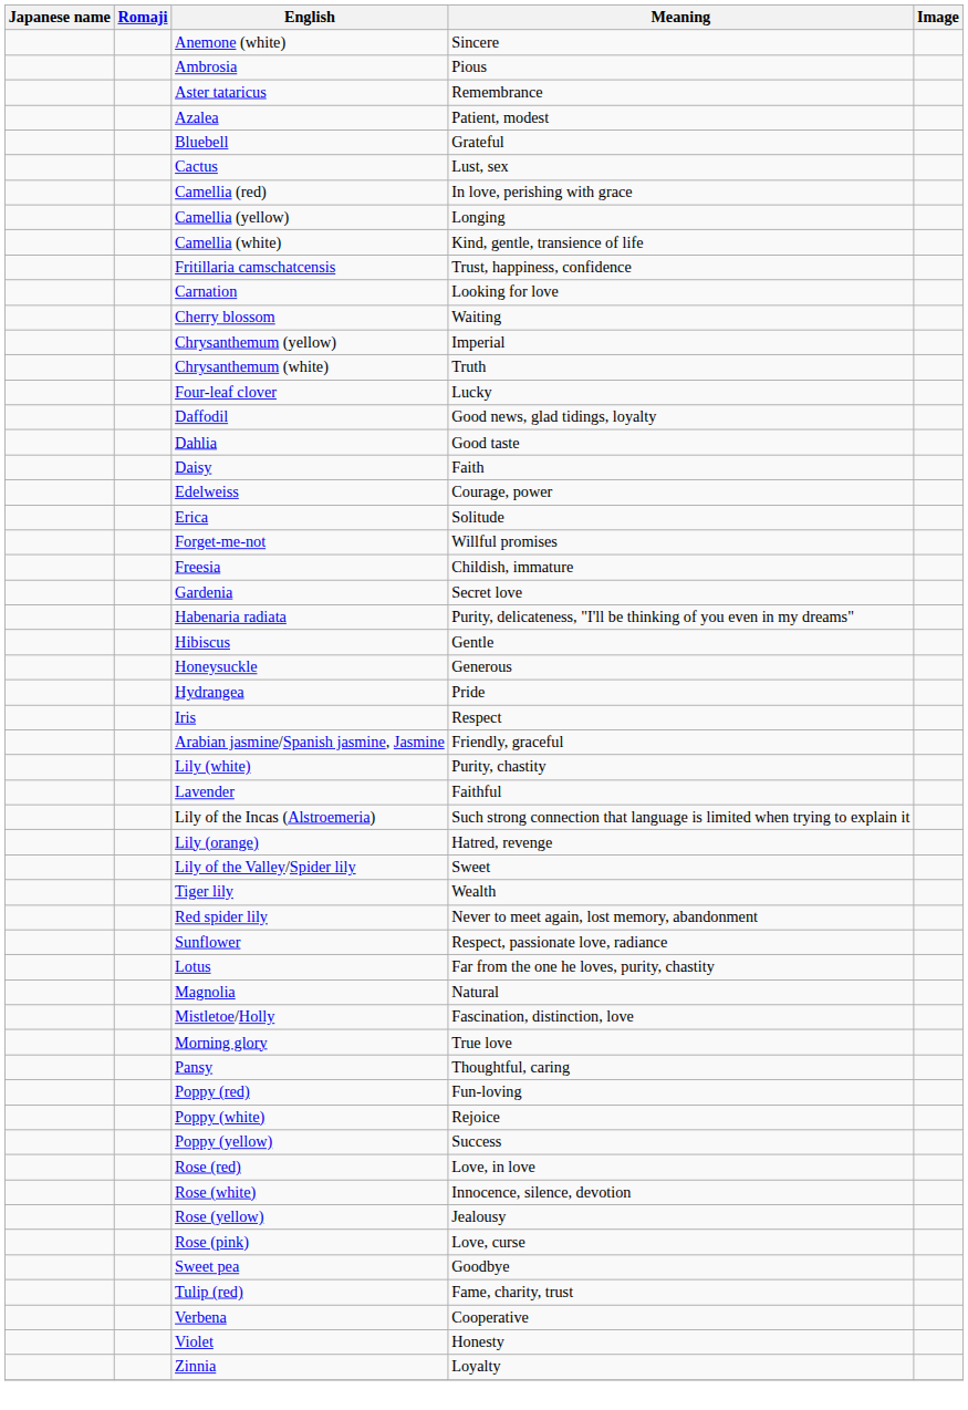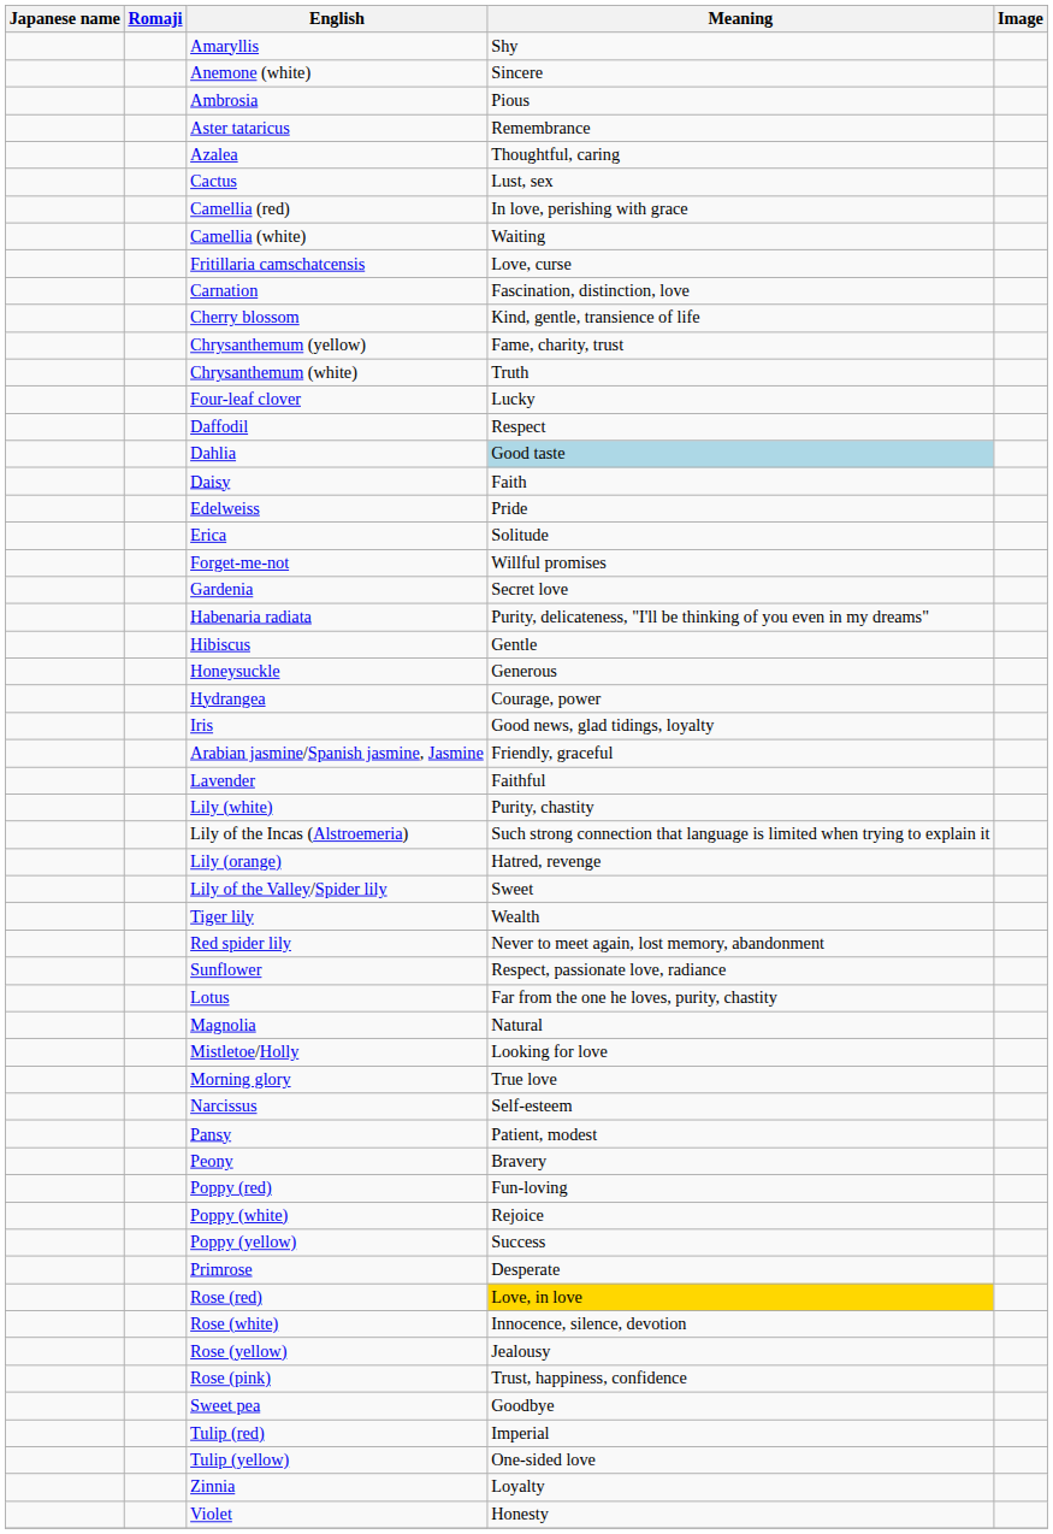+ row: Amaryllis | Shy
Azalea | Meaning: Patient, modest -> Thoughtful, caring
- row: Bluebell | Grateful
- row: Camellia (yellow) | Longing
Camellia (white) | Meaning: Kind, gentle, transience of life -> Waiting
Fritillaria camschatcensis | Meaning: Trust, happiness, confidence -> Love, curse
Carnation | Meaning: Looking for love -> Fascination, distinction, love
Cherry blossom | Meaning: Waiting -> Kind, gentle, transience of life
Chrysanthemum (yellow) | Meaning: Imperial -> Fame, charity, trust
Daffodil | Meaning: Good news, glad tidings, loyalty -> Respect
Dahlia | Meaning: no background -> lightblue background
Edelweiss | Meaning: Courage, power -> Pride
- row: Freesia | Childish, immature
Hydrangea | Meaning: Pride -> Courage, power
Iris | Meaning: Respect -> Good news, glad tidings, loyalty
rows swapped: Lavender <-> Lily (white)
Mistletoe/Holly | Meaning: Fascination, distinction, love -> Looking for love
+ row: Narcissus | Self-esteem
Pansy | Meaning: Thoughtful, caring -> Patient, modest
+ row: Peony | Bravery
+ row: Primrose | Desperate
Rose (red) | Meaning: no background -> gold background
Rose (pink) | Meaning: Love, curse -> Trust, happiness, confidence
Tulip (red) | Meaning: Fame, charity, trust -> Imperial
+ row: Tulip (yellow) | One-sided love
- row: Verbena | Cooperative
rows swapped: Violet <-> Zinnia
